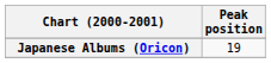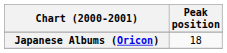Japanese Albums (Oricon) | Peak position: 19 -> 18
